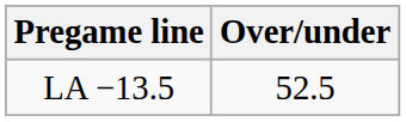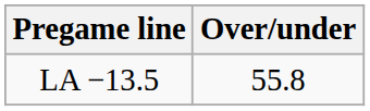LA −13.5 | Over/under: 52.5 -> 55.8
